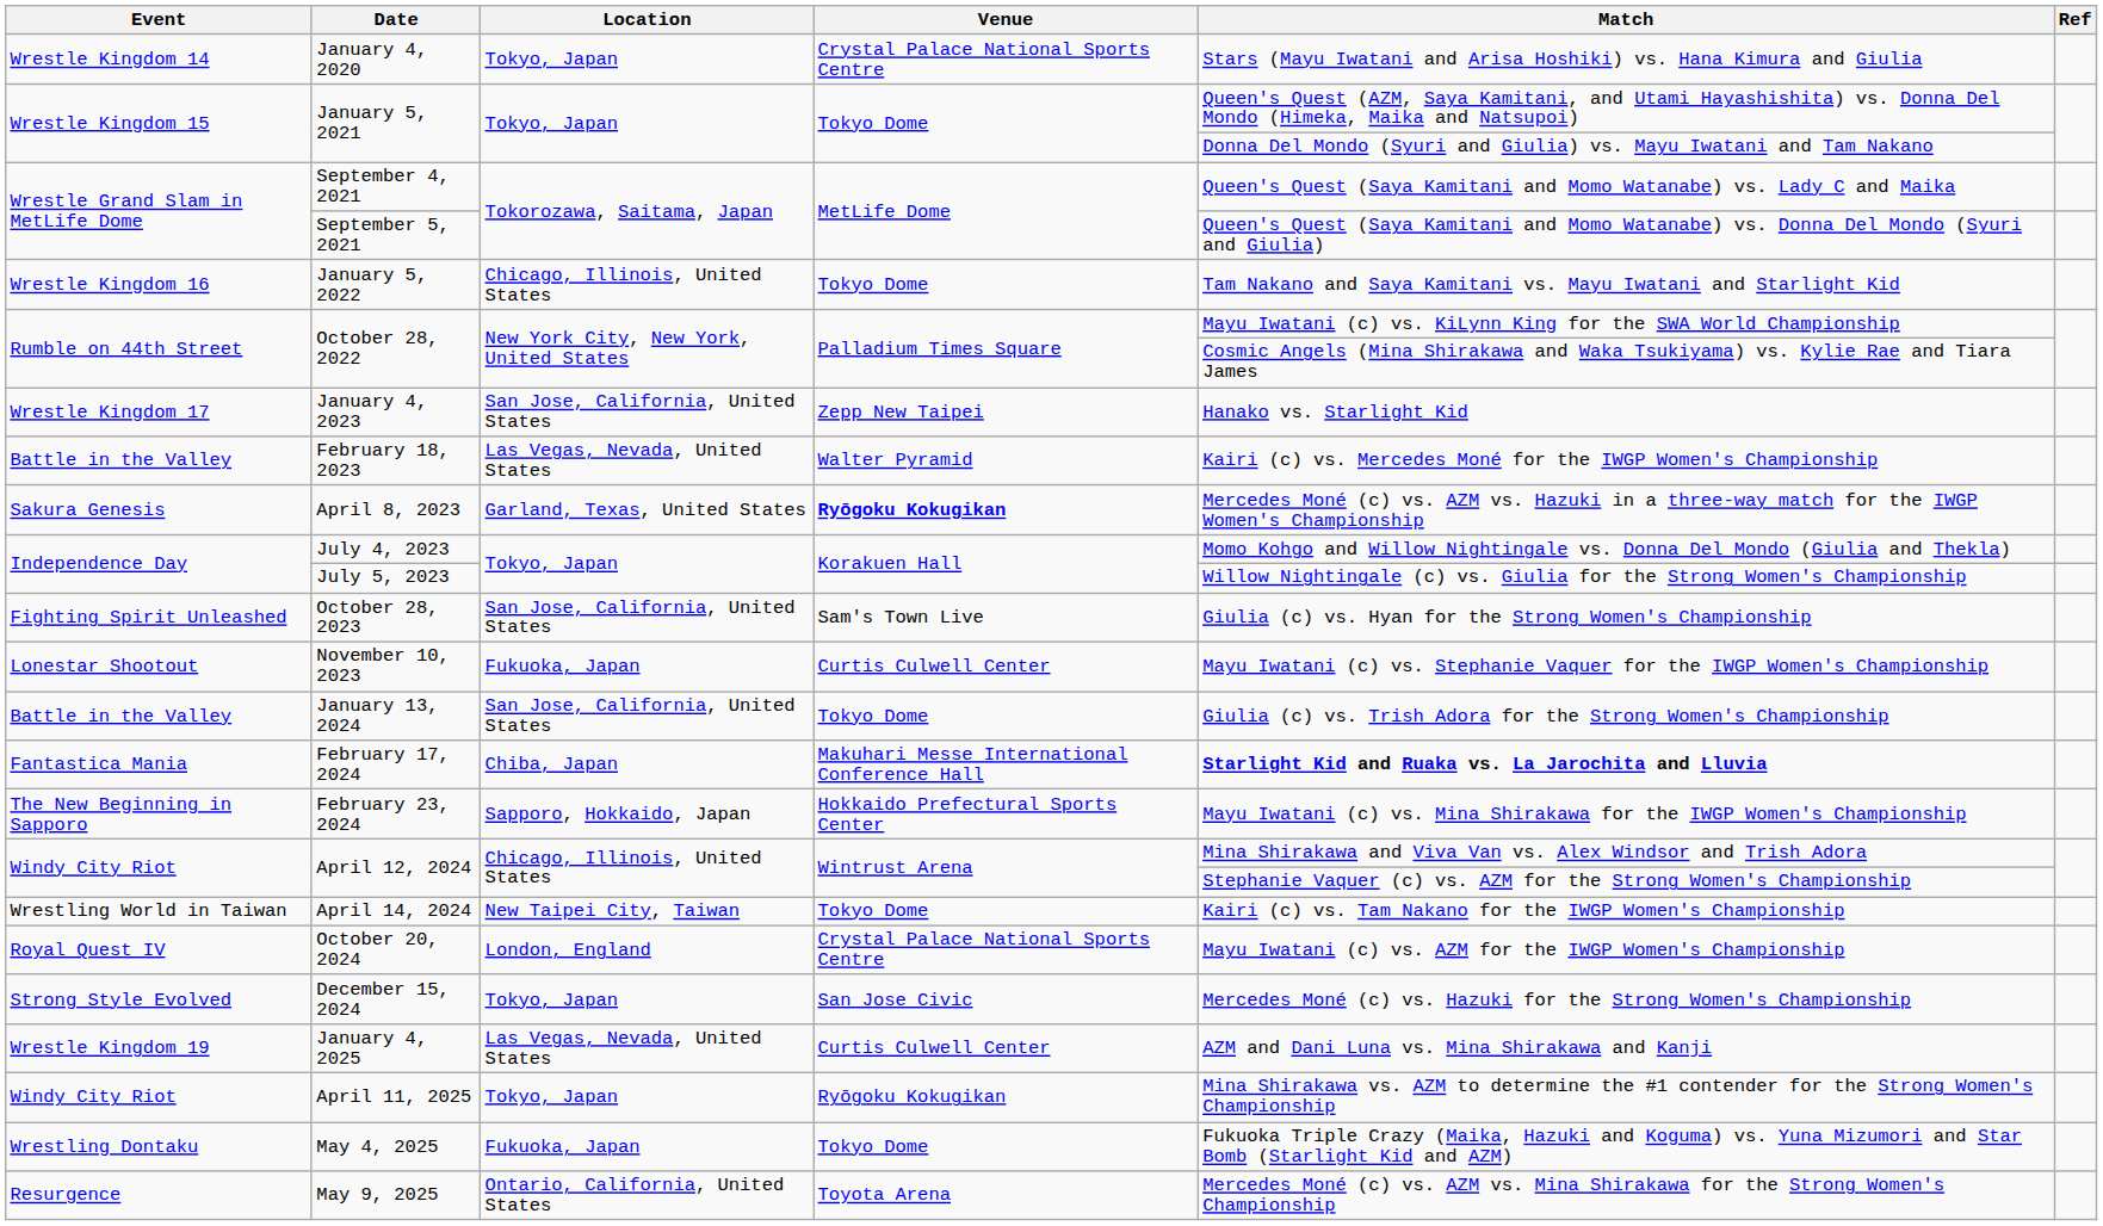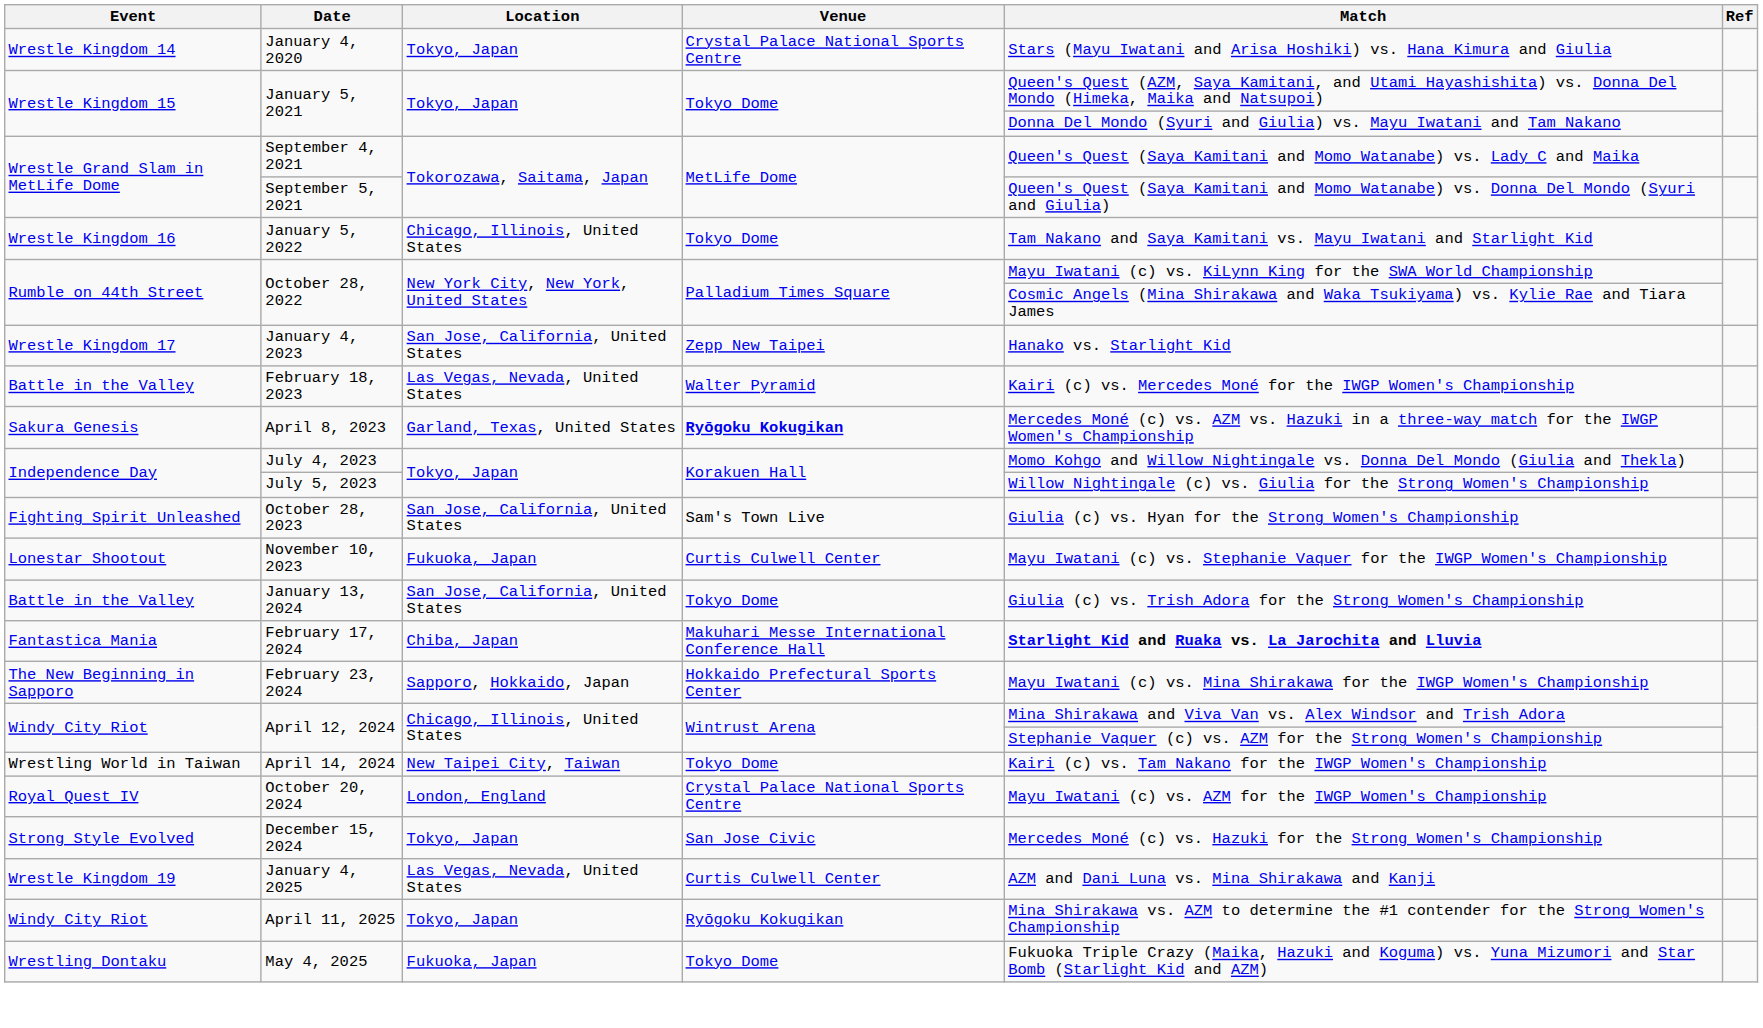- row: Resurgence | May 9, 2025 | Ontario, California, United States | Toyota Arena | Mercedes Moné (c) vs. AZM vs. Mina Shirakawa for the Strong Women's Championship
